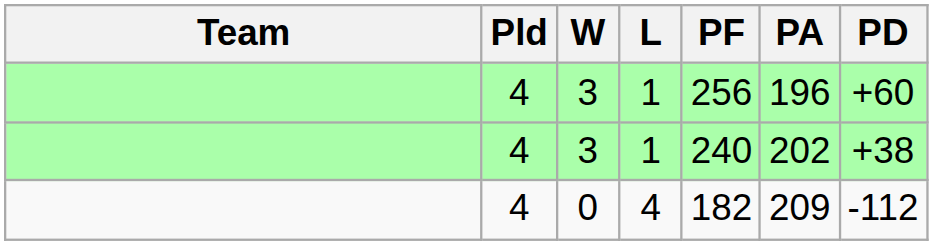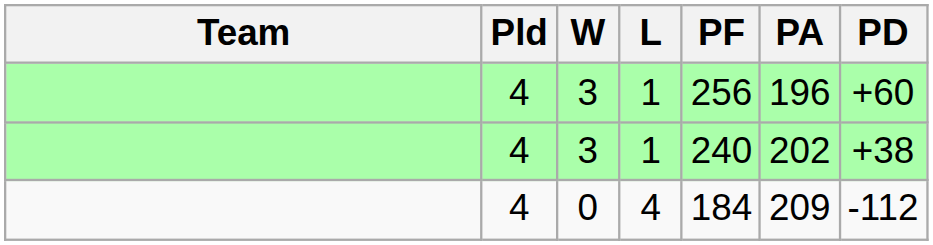0 | PF: 182 -> 184
